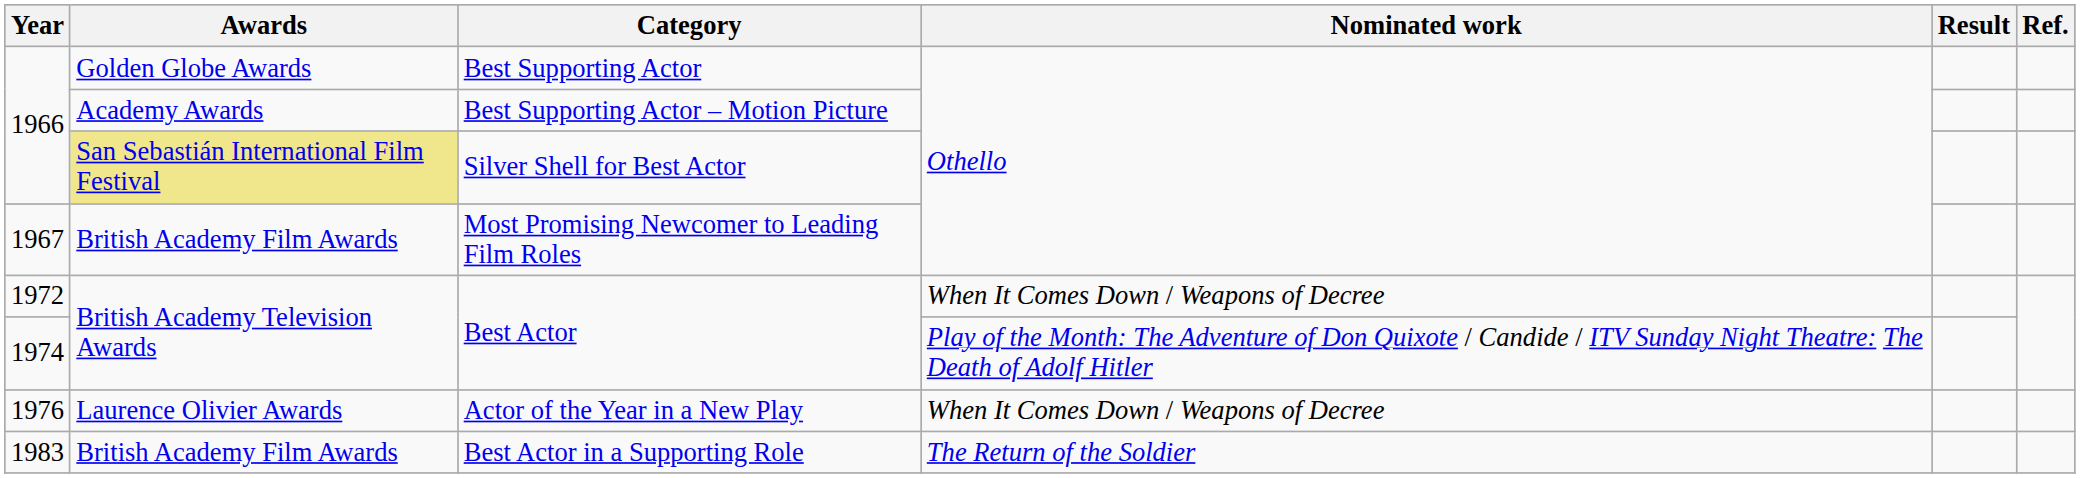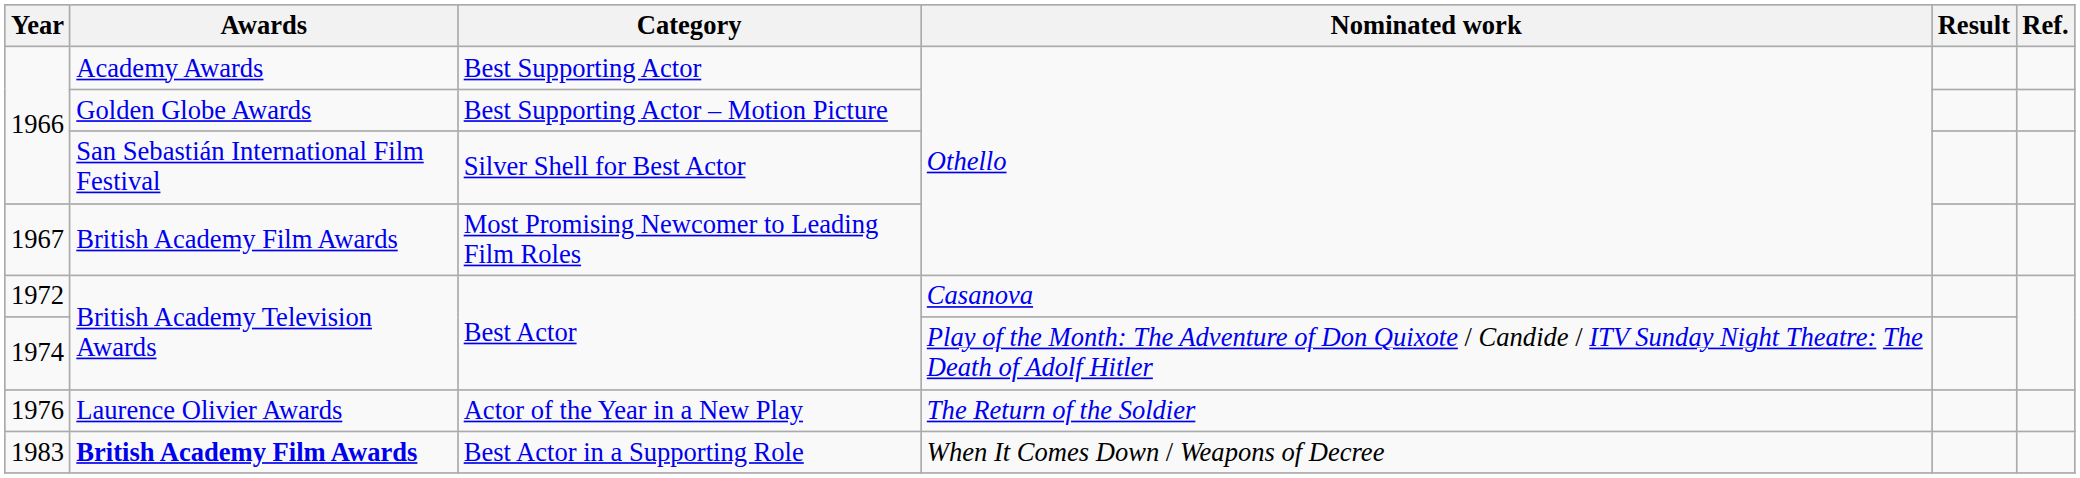Best Supporting Actor | Awards: Golden Globe Awards -> Academy Awards
Best Supporting Actor – Motion Picture | Awards: Academy Awards -> Golden Globe Awards
Silver Shell for Best Actor | Awards: khaki background -> no background
1972 / Best Actor | Nominated work: When It Comes Down / Weapons of Decree -> Casanova
Actor of the Year in a New Play | Nominated work: When It Comes Down / Weapons of Decree -> The Return of the Soldier
Best Actor in a Supporting Role | Awards: normal -> bold
Best Actor in a Supporting Role | Nominated work: The Return of the Soldier -> When It Comes Down / Weapons of Decree
